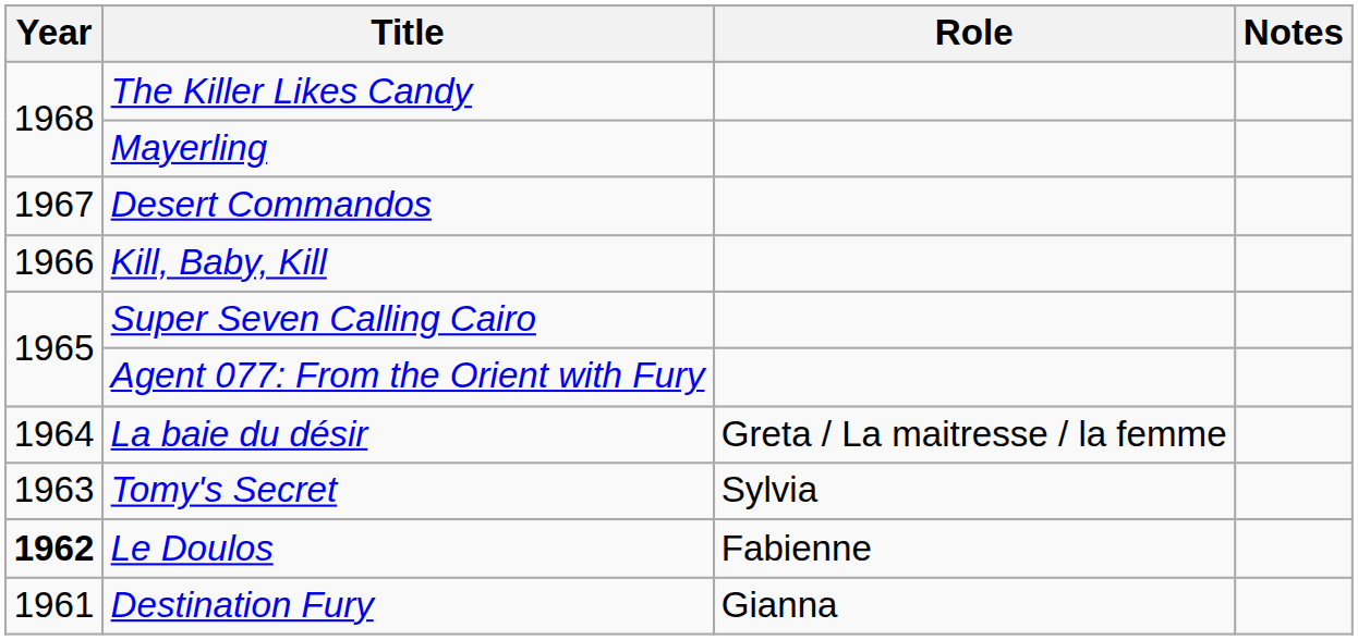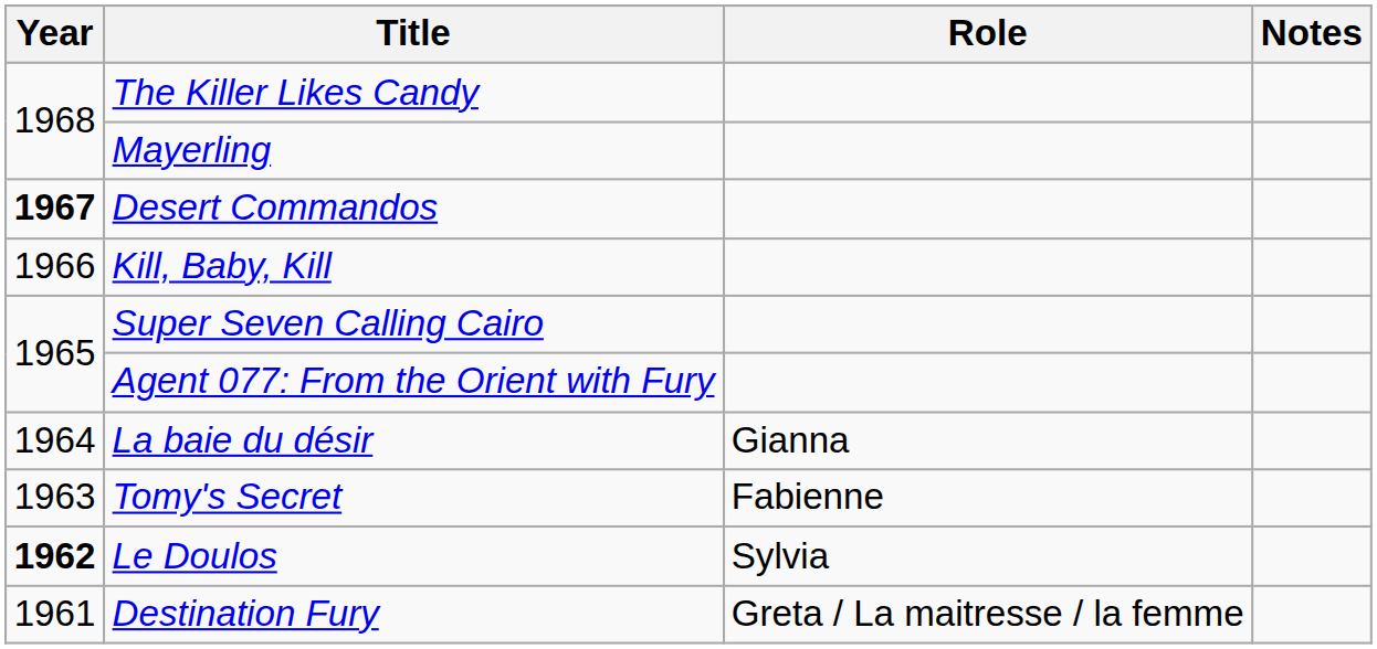Desert Commandos | Year: normal -> bold
La baie du désir | Role: Greta / La maitresse / la femme -> Gianna
Tomy's Secret | Role: Sylvia -> Fabienne
Le Doulos | Role: Fabienne -> Sylvia
Destination Fury | Role: Gianna -> Greta / La maitresse / la femme
